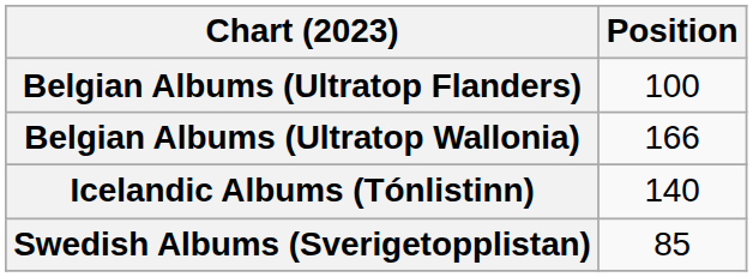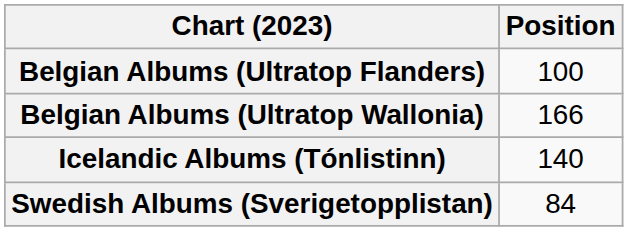Swedish Albums (Sverigetopplistan) | Position: 85 -> 84
